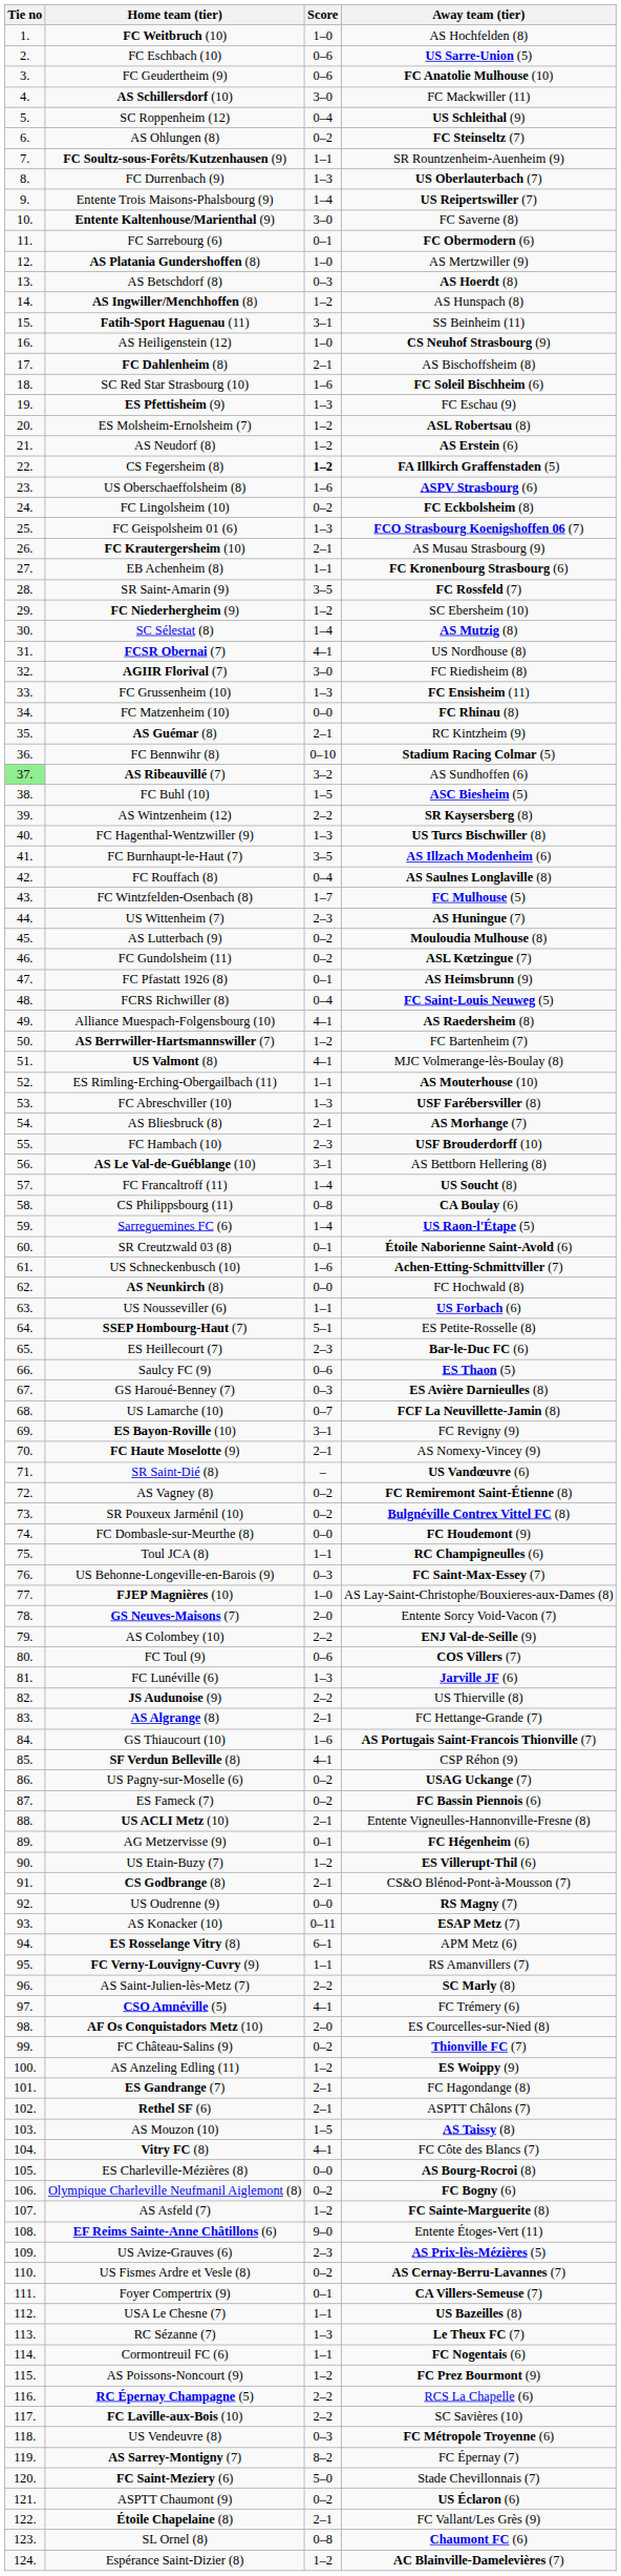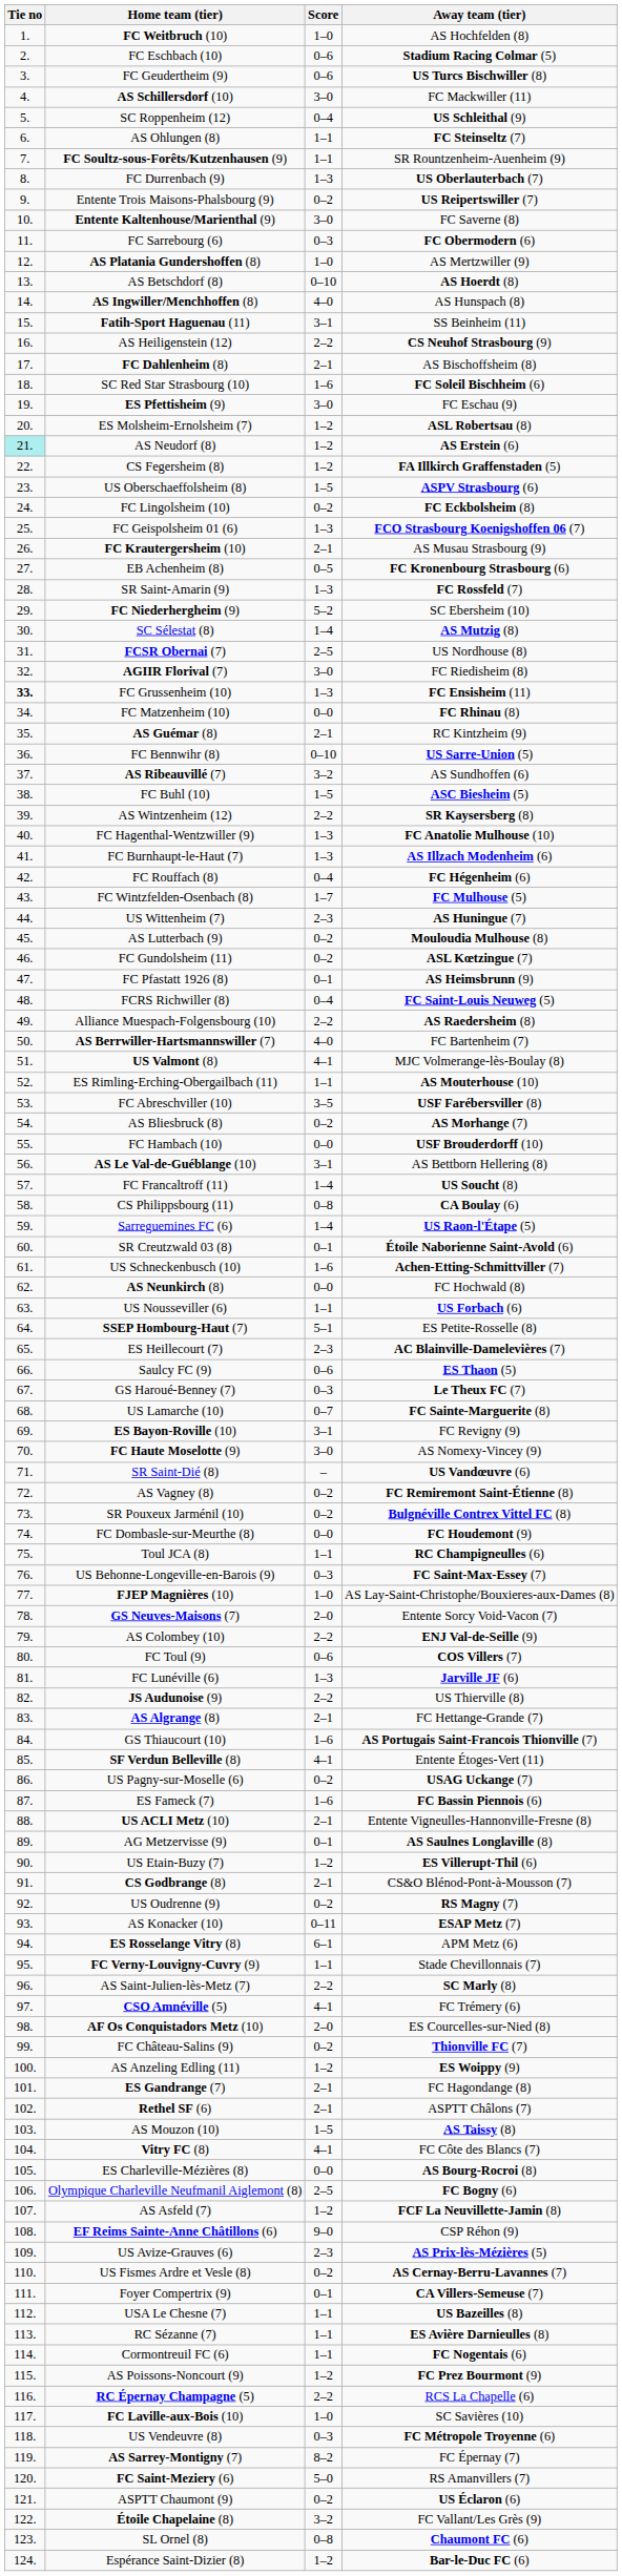FC Eschbach (10) | Away team (tier): US Sarre-Union (5) -> Stadium Racing Colmar (5)
FC Geudertheim (9) | Away team (tier): FC Anatolie Mulhouse (10) -> US Turcs Bischwiller (8)
AS Ohlungen (8) | Score: 0–2 -> 1–1
Entente Trois Maisons-Phalsbourg (9) | Score: 1–4 -> 0–2
FC Sarrebourg (6) | Score: 0–1 -> 0–3
AS Betschdorf (8) | Score: 0–3 -> 0–10
AS Ingwiller/Menchhoffen (8) | Score: 1–2 -> 4–0
AS Heiligenstein (12) | Score: 1–0 -> 2–2
ES Pfettisheim (9) | Score: 1–3 -> 3–0
AS Neudorf (8) | Tie no: no background -> paleturquoise background
CS Fegersheim (8) | Score: bold -> normal
US Oberschaeffolsheim (8) | Score: 1–6 -> 1–5
EB Achenheim (8) | Score: 1–1 -> 0–5
SR Saint-Amarin (9) | Score: 3–5 -> 1–3
FC Niederhergheim (9) | Score: 1–2 -> 5–2
FCSR Obernai (7) | Score: 4–1 -> 2–5
FC Grussenheim (10) | Tie no: normal -> bold
FC Bennwihr (8) | Away team (tier): Stadium Racing Colmar (5) -> US Sarre-Union (5)
AS Ribeauvillé (7) | Tie no: lightgreen background -> no background
FC Hagenthal-Wentzwiller (9) | Away team (tier): US Turcs Bischwiller (8) -> FC Anatolie Mulhouse (10)
FC Burnhaupt-le-Haut (7) | Score: 3–5 -> 1–3
FC Rouffach (8) | Away team (tier): AS Saulnes Longlaville (8) -> FC Hégenheim (6)
Alliance Muespach-Folgensbourg (10) | Score: 4–1 -> 2–2
AS Berrwiller-Hartsmannswiller (7) | Score: 1–2 -> 4–0
FC Abreschviller (10) | Score: 1–3 -> 3–5
AS Bliesbruck (8) | Score: 2–1 -> 0–2
FC Hambach (10) | Score: 2–3 -> 0–0
ES Heillecourt (7) | Away team (tier): Bar-le-Duc FC (6) -> AC Blainville-Damelevières (7)
GS Haroué-Benney (7) | Away team (tier): ES Avière Darnieulles (8) -> Le Theux FC (7)
US Lamarche (10) | Away team (tier): FCF La Neuvillette-Jamin (8) -> FC Sainte-Marguerite (8)
FC Haute Moselotte (9) | Score: 2–1 -> 3–0
SF Verdun Belleville (8) | Away team (tier): CSP Réhon (9) -> Entente Étoges-Vert (11)
ES Fameck (7) | Score: 0–2 -> 1–6
AG Metzervisse (9) | Away team (tier): FC Hégenheim (6) -> AS Saulnes Longlaville (8)
US Oudrenne (9) | Score: 0–0 -> 0–2
FC Verny-Louvigny-Cuvry (9) | Away team (tier): RS Amanvillers (7) -> Stade Chevillonnais (7)
Olympique Charleville Neufmanil Aiglemont (8) | Score: 0–2 -> 2–5
AS Asfeld (7) | Away team (tier): FC Sainte-Marguerite (8) -> FCF La Neuvillette-Jamin (8)
EF Reims Sainte-Anne Châtillons (6) | Away team (tier): Entente Étoges-Vert (11) -> CSP Réhon (9)
RC Sézanne (7) | Score: 1–3 -> 1–1
RC Sézanne (7) | Away team (tier): Le Theux FC (7) -> ES Avière Darnieulles (8)
FC Laville-aux-Bois (10) | Score: 2–2 -> 1–0
FC Saint-Meziery (6) | Away team (tier): Stade Chevillonnais (7) -> RS Amanvillers (7)
Étoile Chapelaine (8) | Score: 2–1 -> 3–2
Espérance Saint-Dizier (8) | Away team (tier): AC Blainville-Damelevières (7) -> Bar-le-Duc FC (6)
